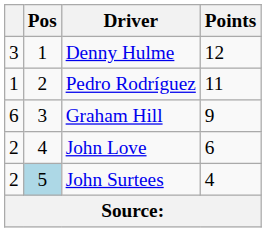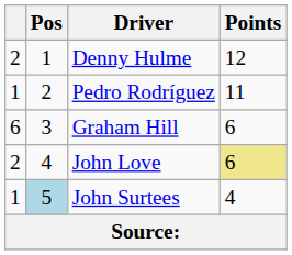Denny Hulme | column 1: 3 -> 2
Graham Hill | Points: 9 -> 6
John Love | Points: no background -> khaki background
John Surtees | column 1: 2 -> 1
